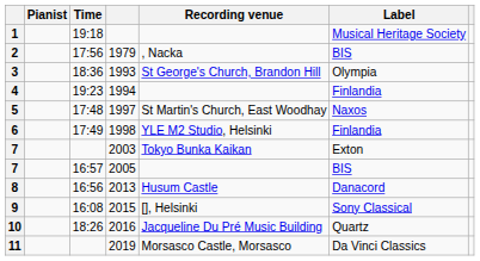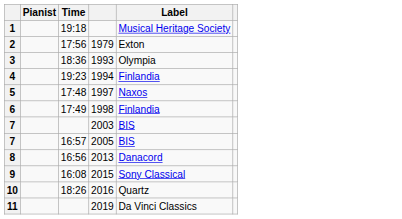- column: Recording venue | , Nacka | St George's Church, Brandon Hill | St Martin's Church, East Woodhay | YLE M2 Studio, Helsinki | Tokyo Bunka Kaikan | Husum Castle | [], Helsinki | Jacqueline Du Pré Music Building | Morsasco Castle, Morsasco
2 | Label: BIS -> Exton
7 / 2003 | Label: Exton -> BIS
